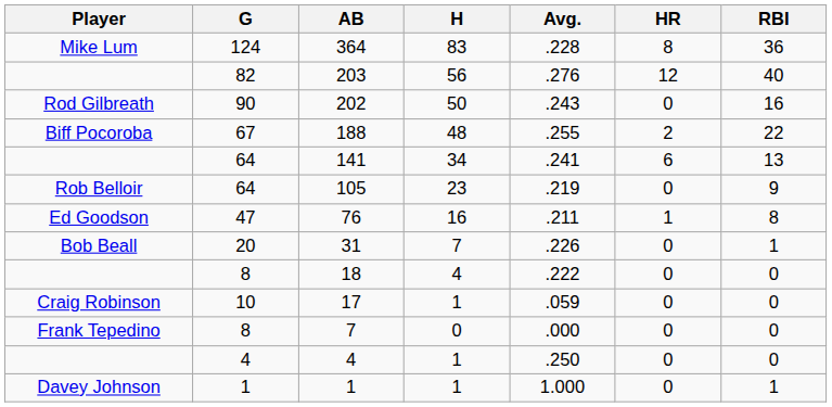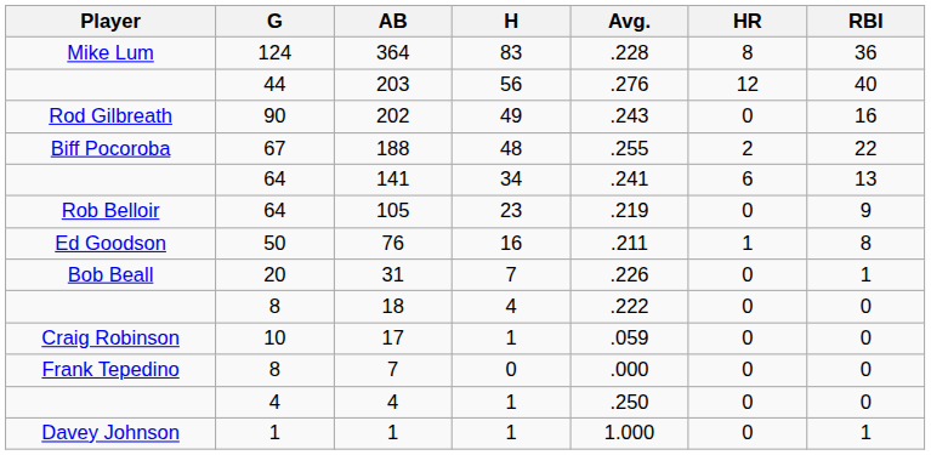203 | G: 82 -> 44
202 | H: 50 -> 49
76 | G: 47 -> 50
